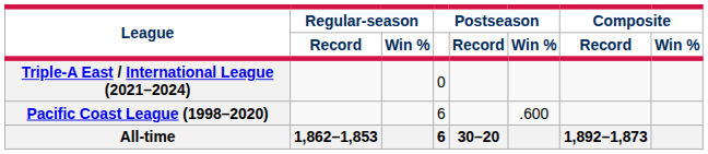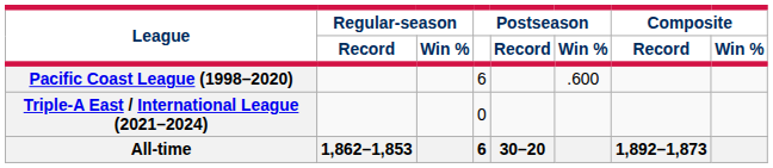rows swapped: Pacific Coast League (1998–2020) <-> Triple-A East / International League (2021–2024)
